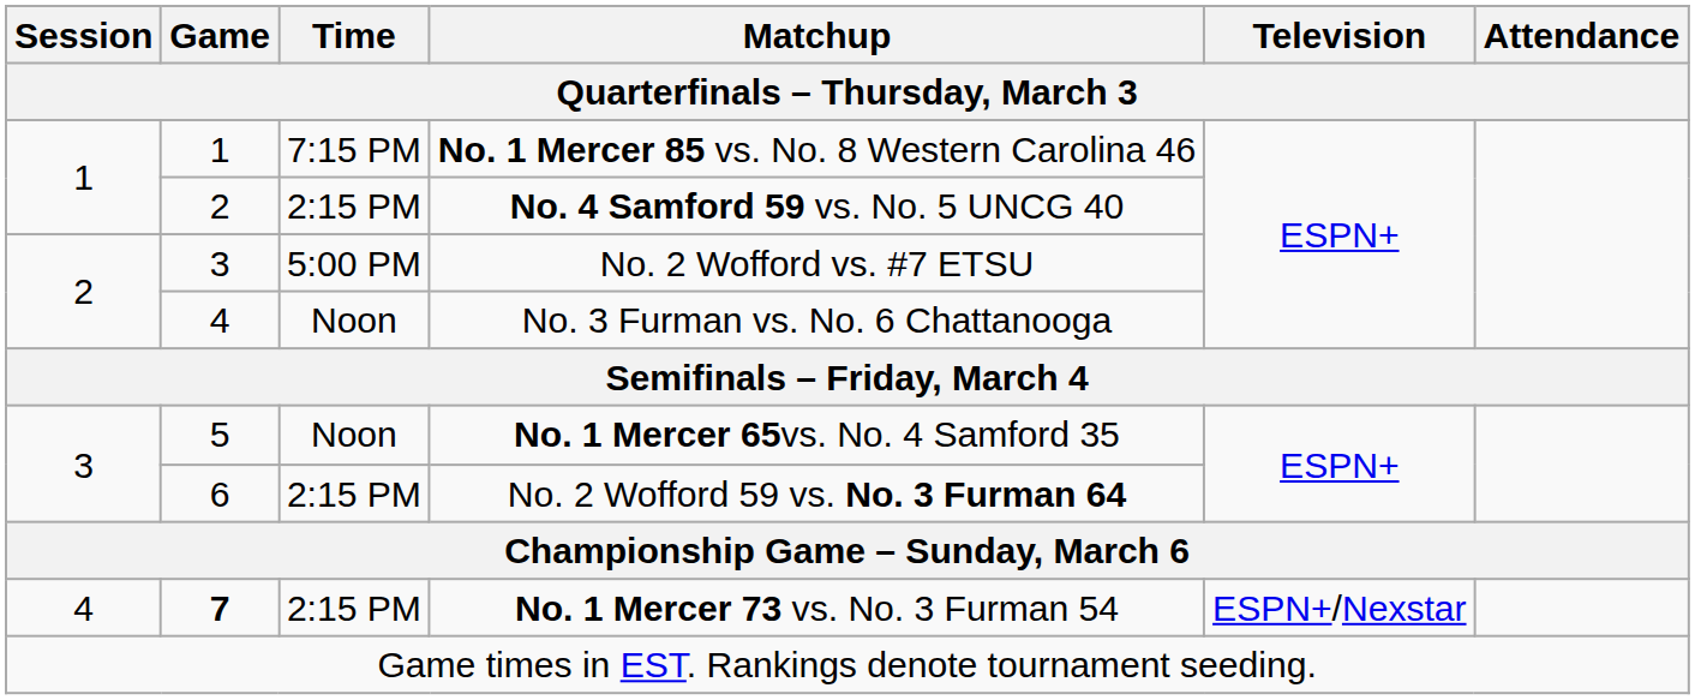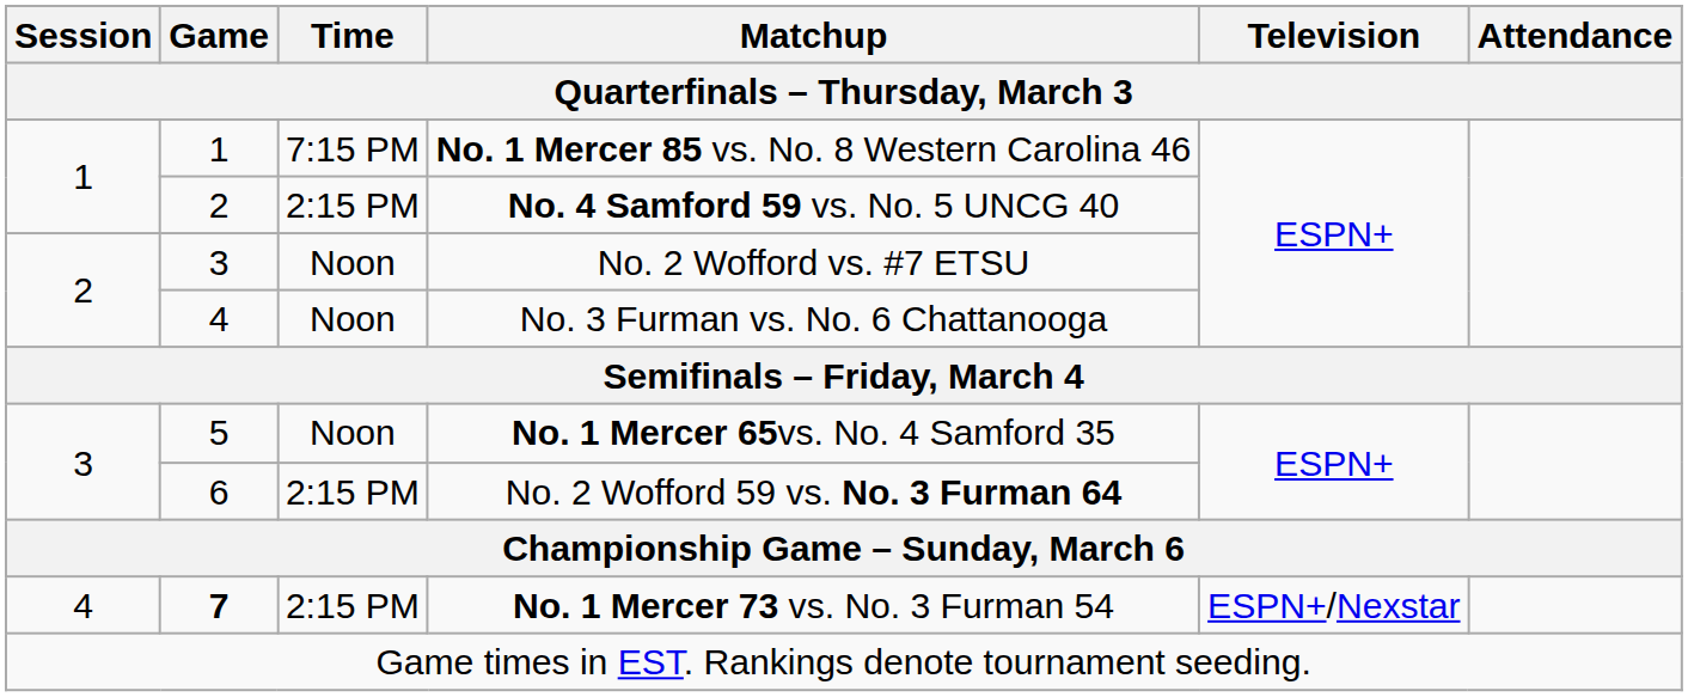No. 2 Wofford vs. #7 ETSU | Time / Quarterfinals – Thursday, March 3: 5:00 PM -> Noon
